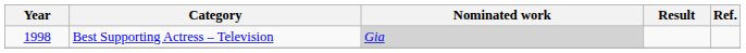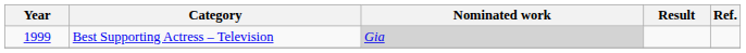Best Supporting Actress – Television | Year: 1998 -> 1999
